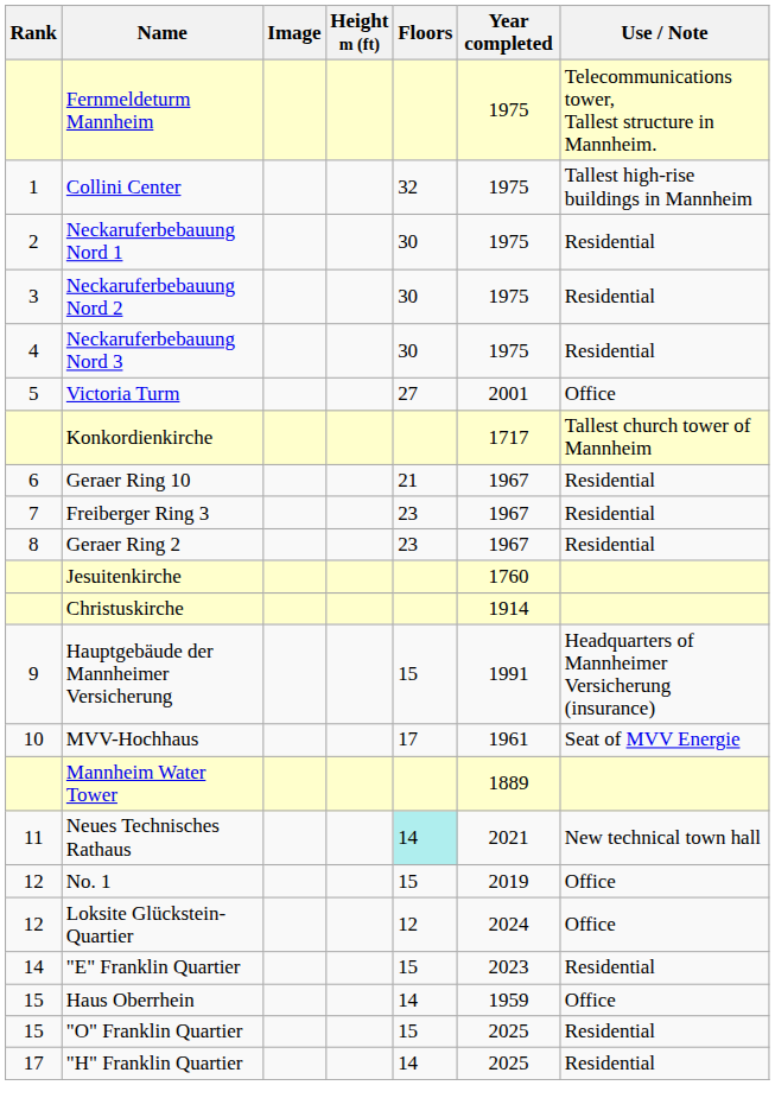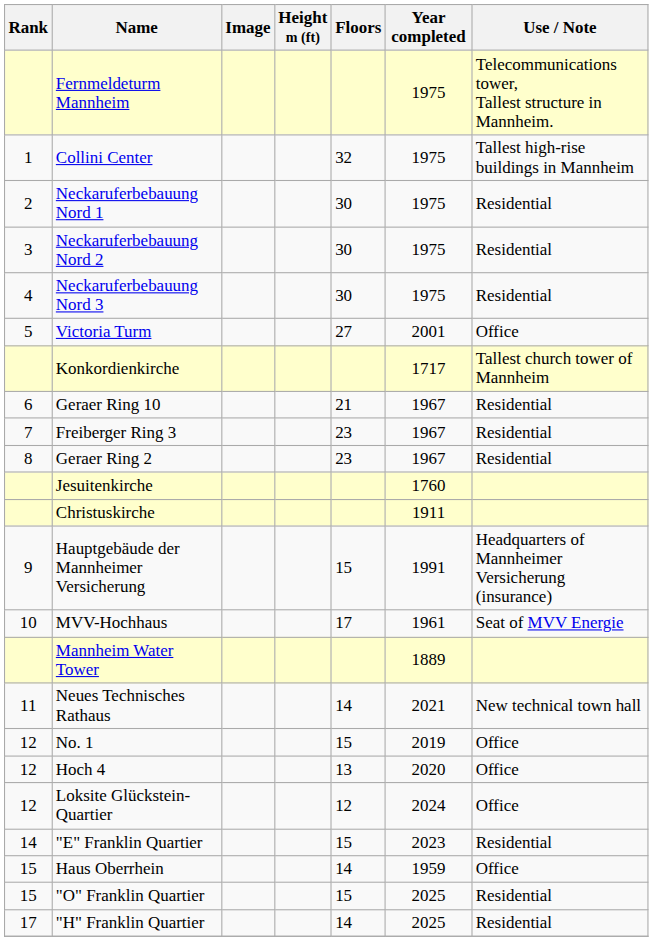Christuskirche | Year completed: 1914 -> 1911
Neues Technisches Rathaus | Floors: paleturquoise background -> no background
+ row: 12 | Hoch 4 | 13 | 2020 | Office
